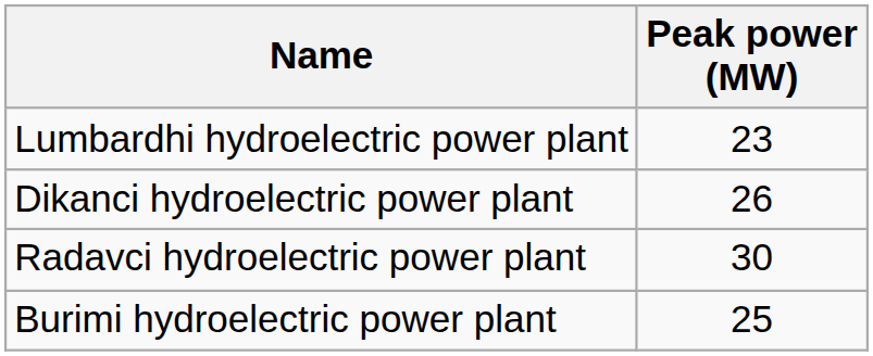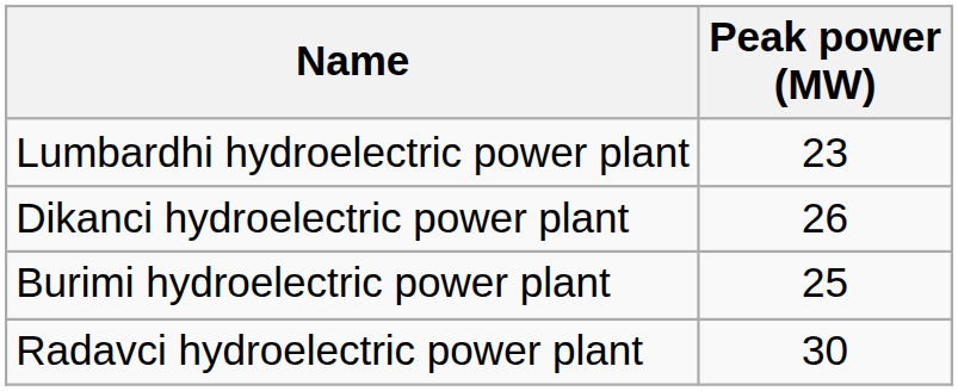rows swapped: Radavci hydroelectric power plant <-> Burimi hydroelectric power plant
